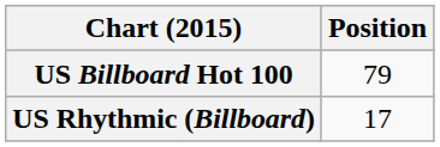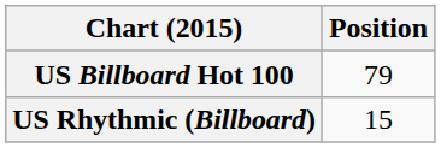US Rhythmic (Billboard) | Position: 17 -> 15
